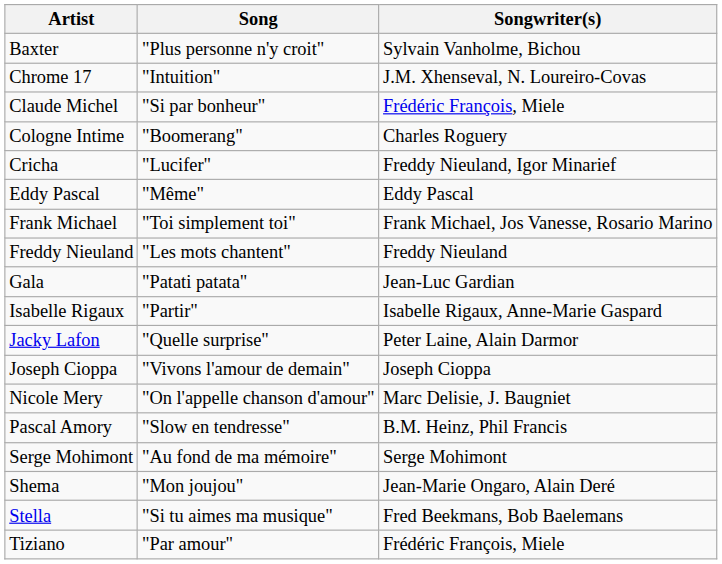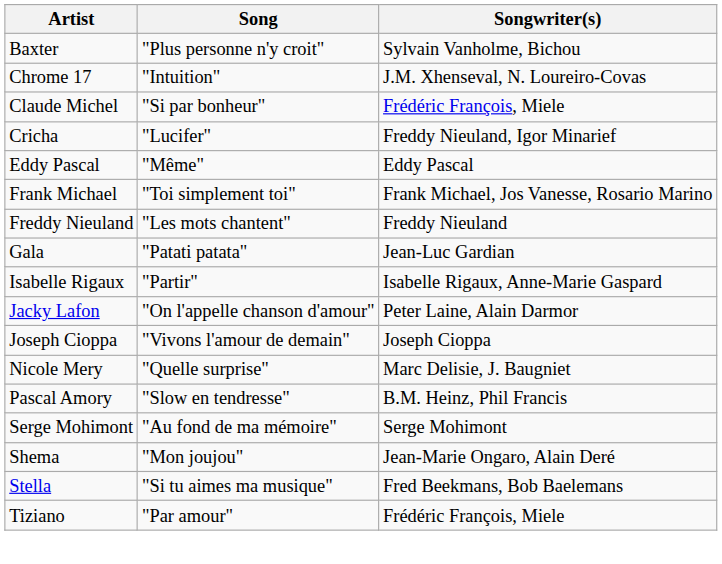- row: Cologne Intime | "Boomerang" | Charles Roguery
Jacky Lafon | Song: "Quelle surprise" -> "On l'appelle chanson d'amour"
Nicole Mery | Song: "On l'appelle chanson d'amour" -> "Quelle surprise"
